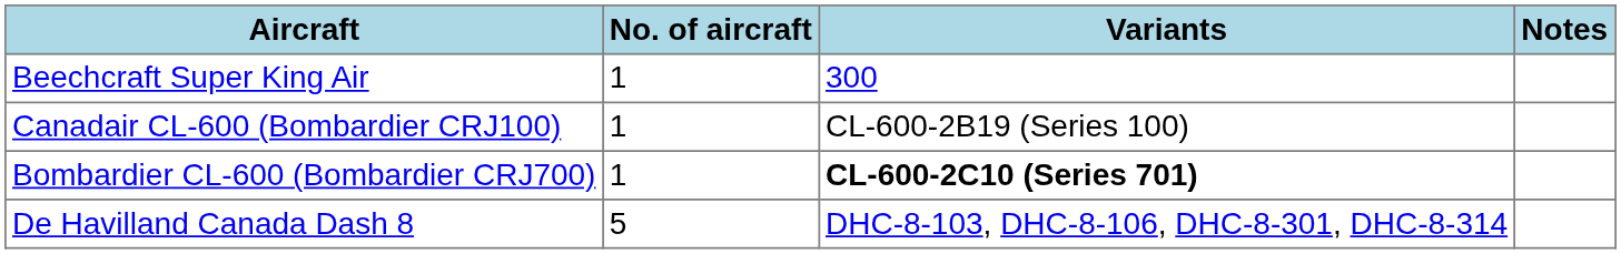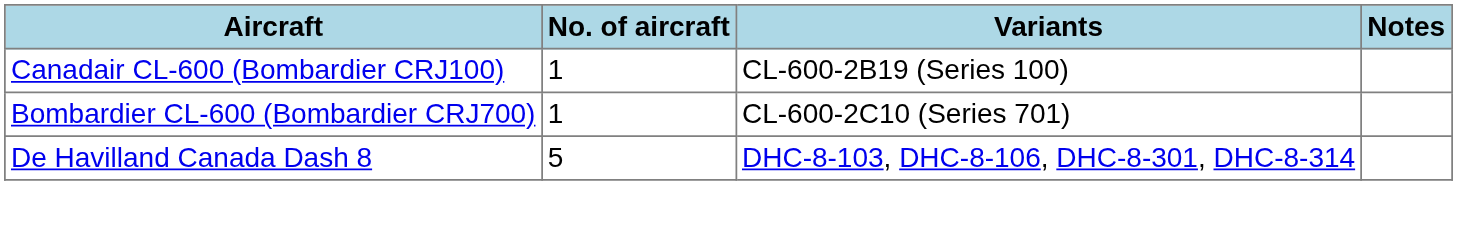- row: Beechcraft Super King Air | 1 | 300
Bombardier CL-600 (Bombardier CRJ700) | Variants: bold -> normal
